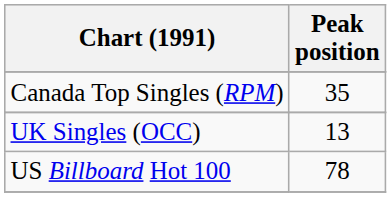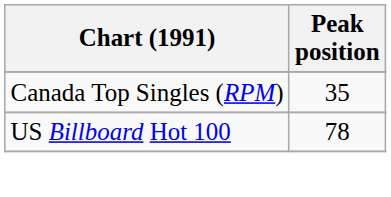- row: UK Singles (OCC) | 13
